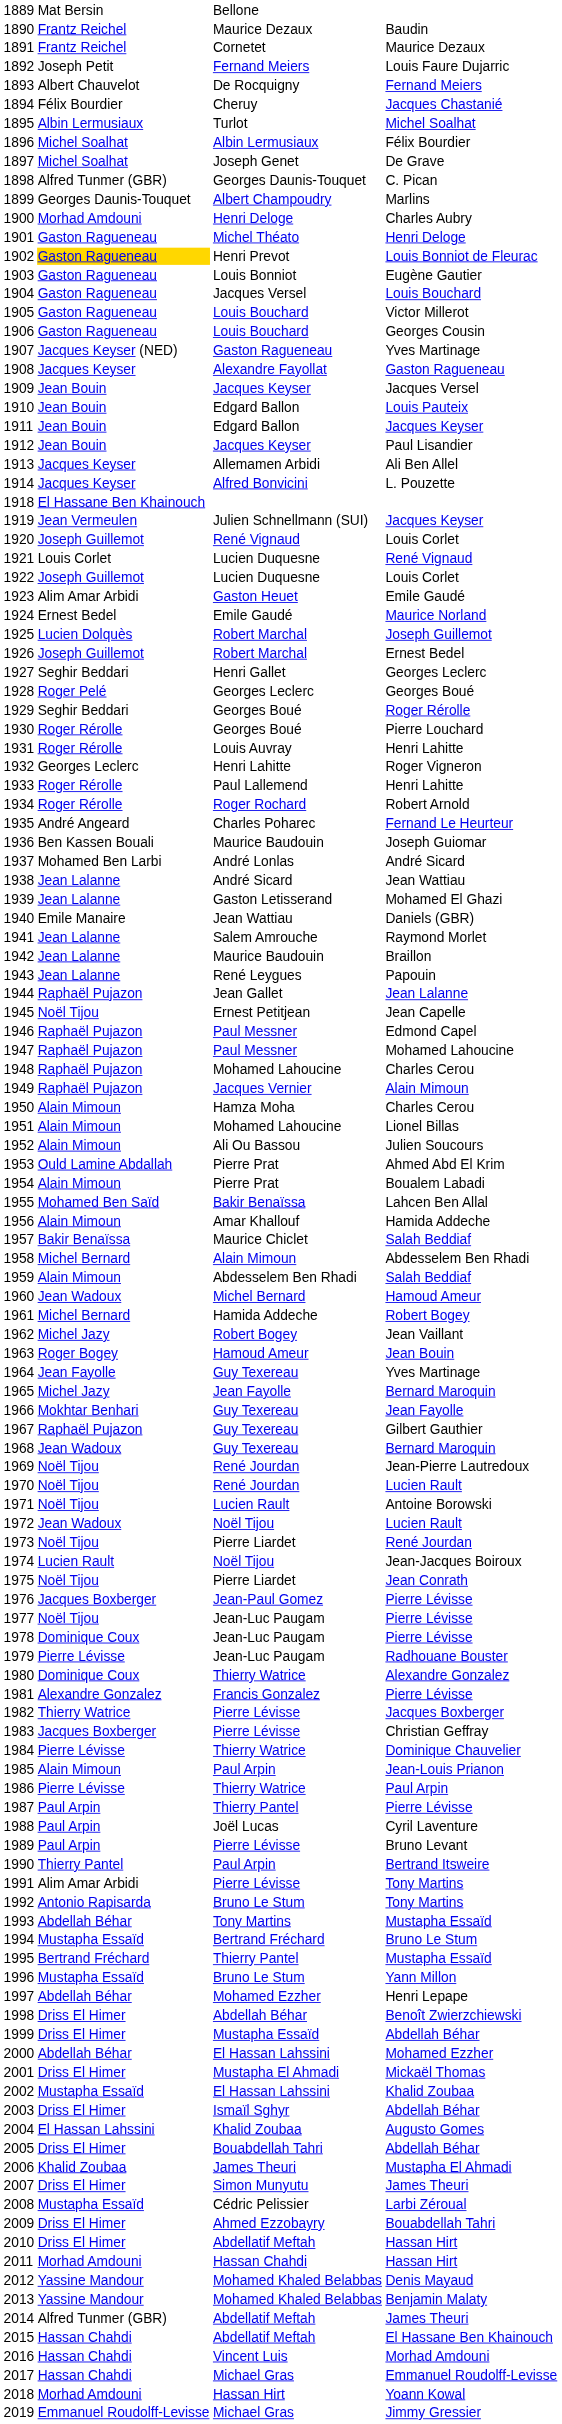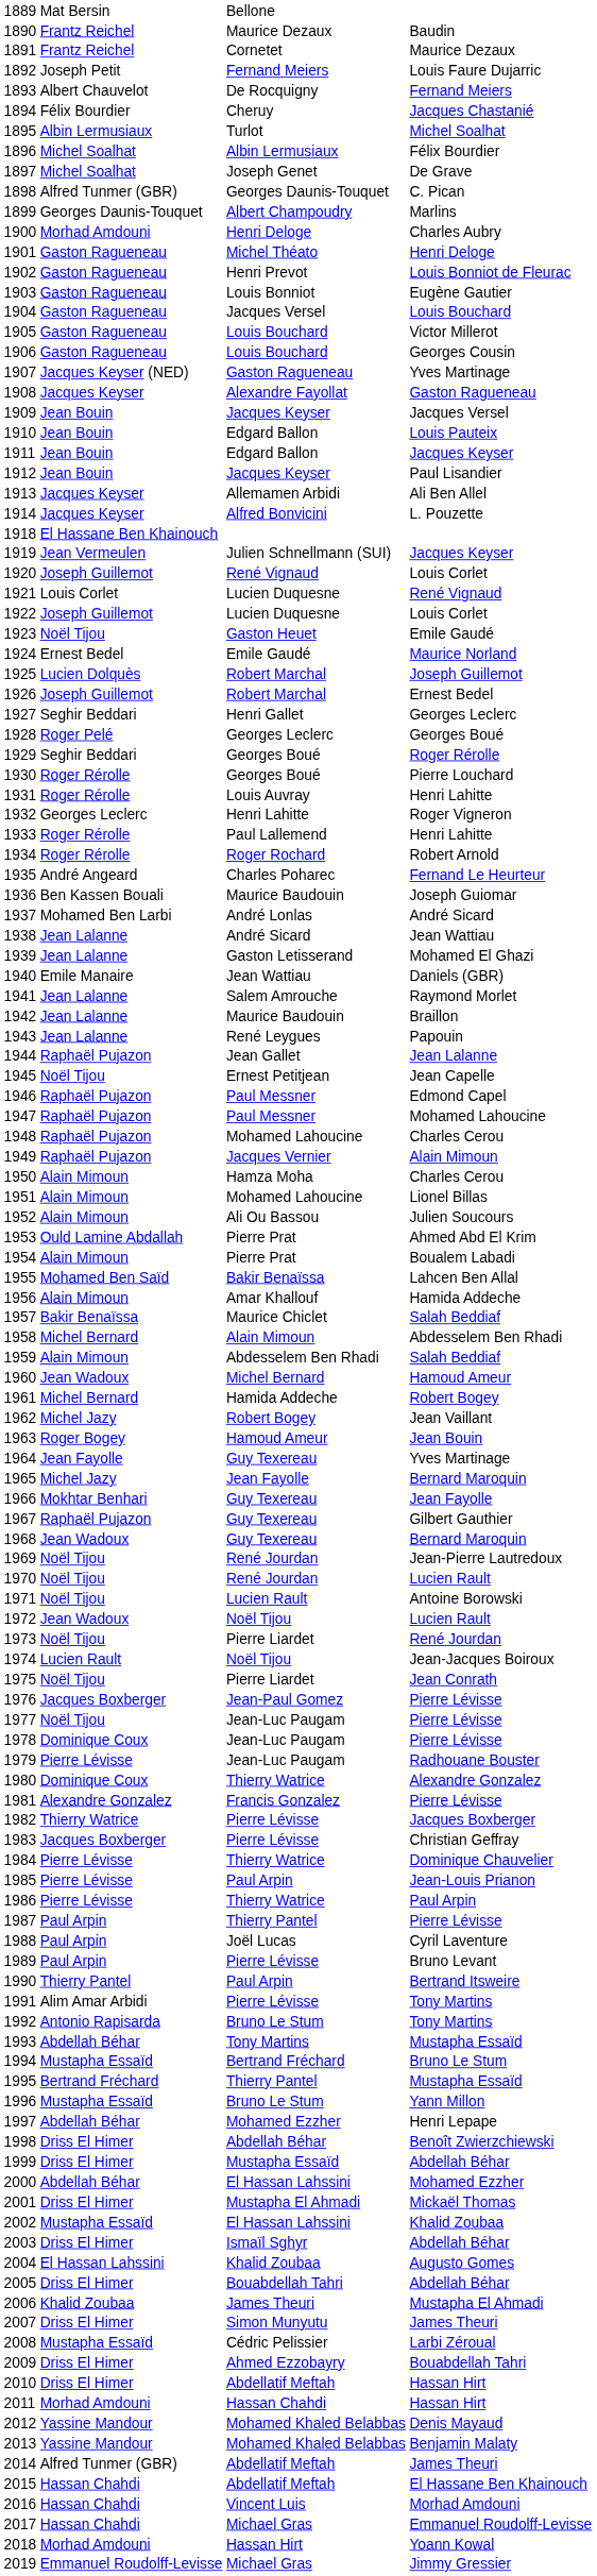1902 | column 2: gold background -> no background
1923 | column 2: Alim Amar Arbidi -> Noël Tijou
1985 | column 2: Alain Mimoun -> Pierre Lévisse
